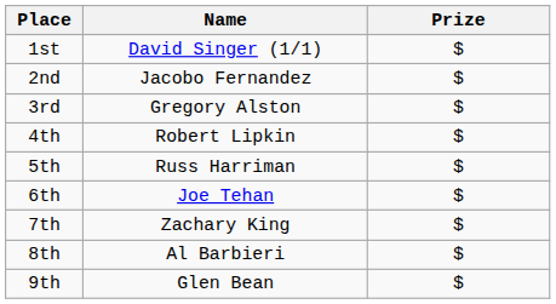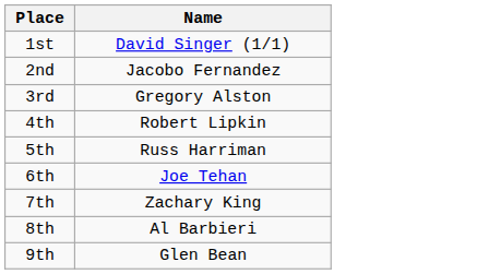- column: Prize | $ | $ | $ | $ | $ | $ | $ | $ | $
